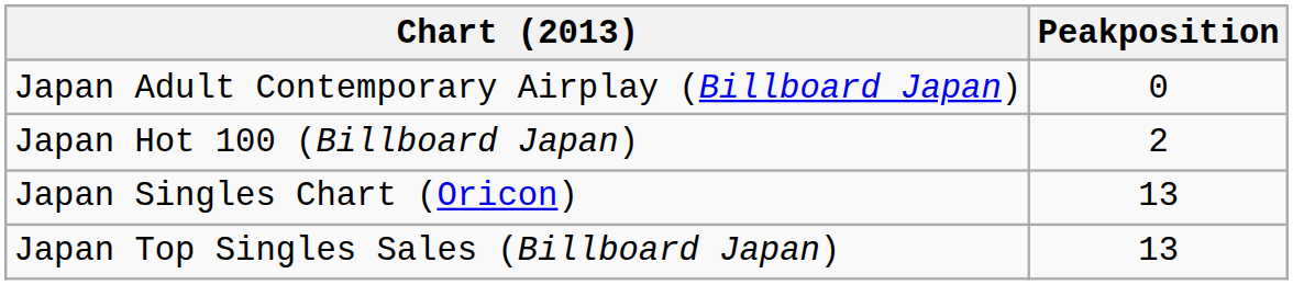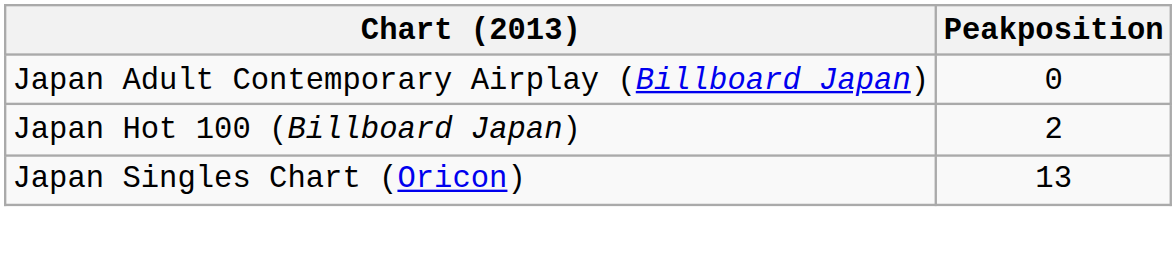- row: Japan Top Singles Sales (Billboard Japan) | 13
